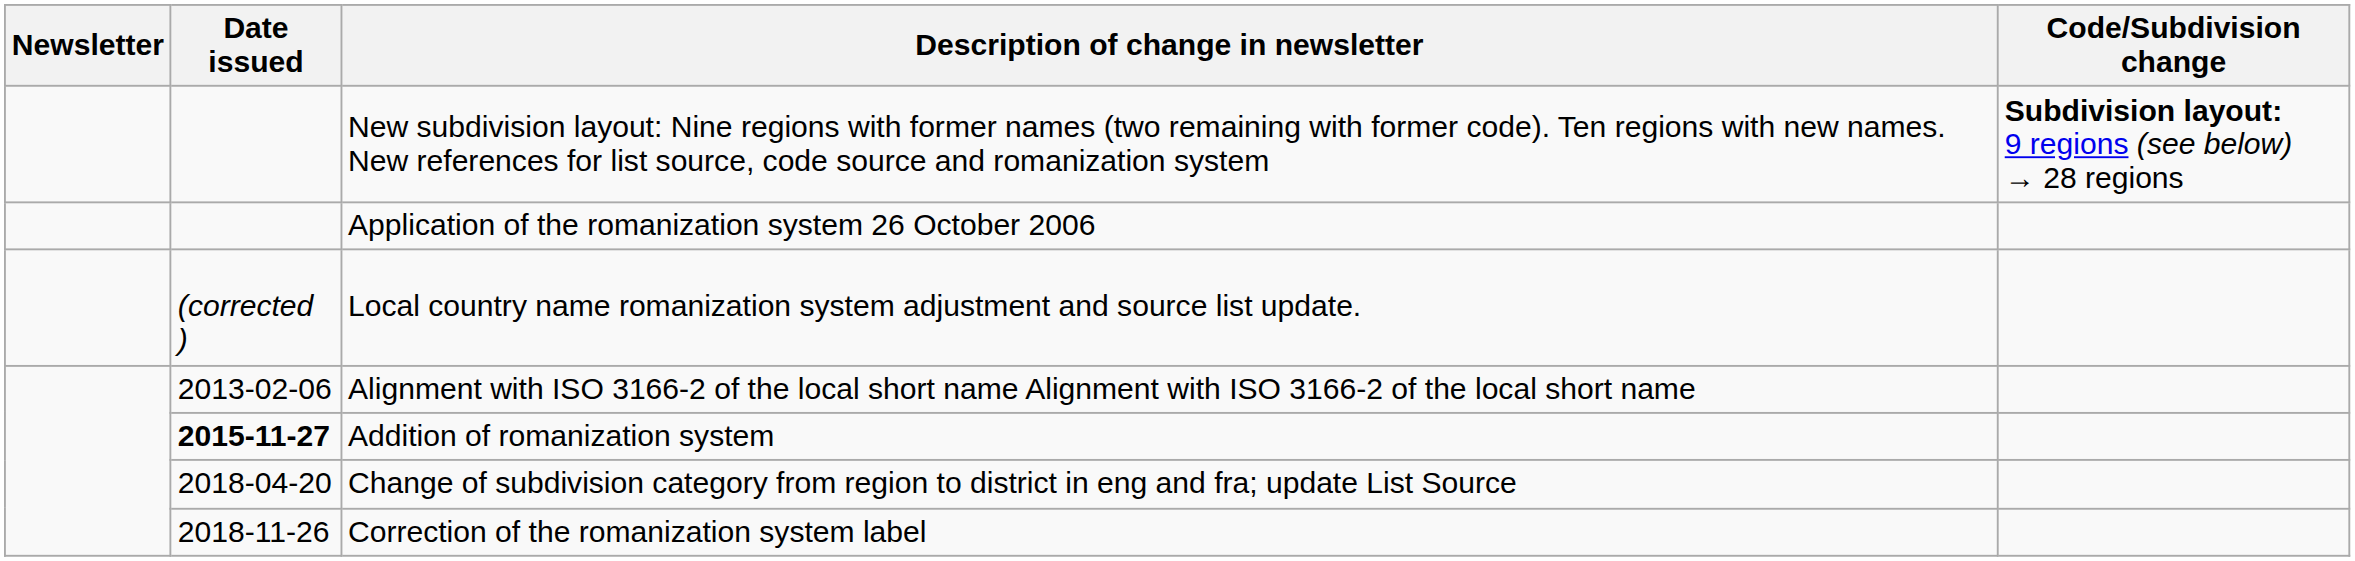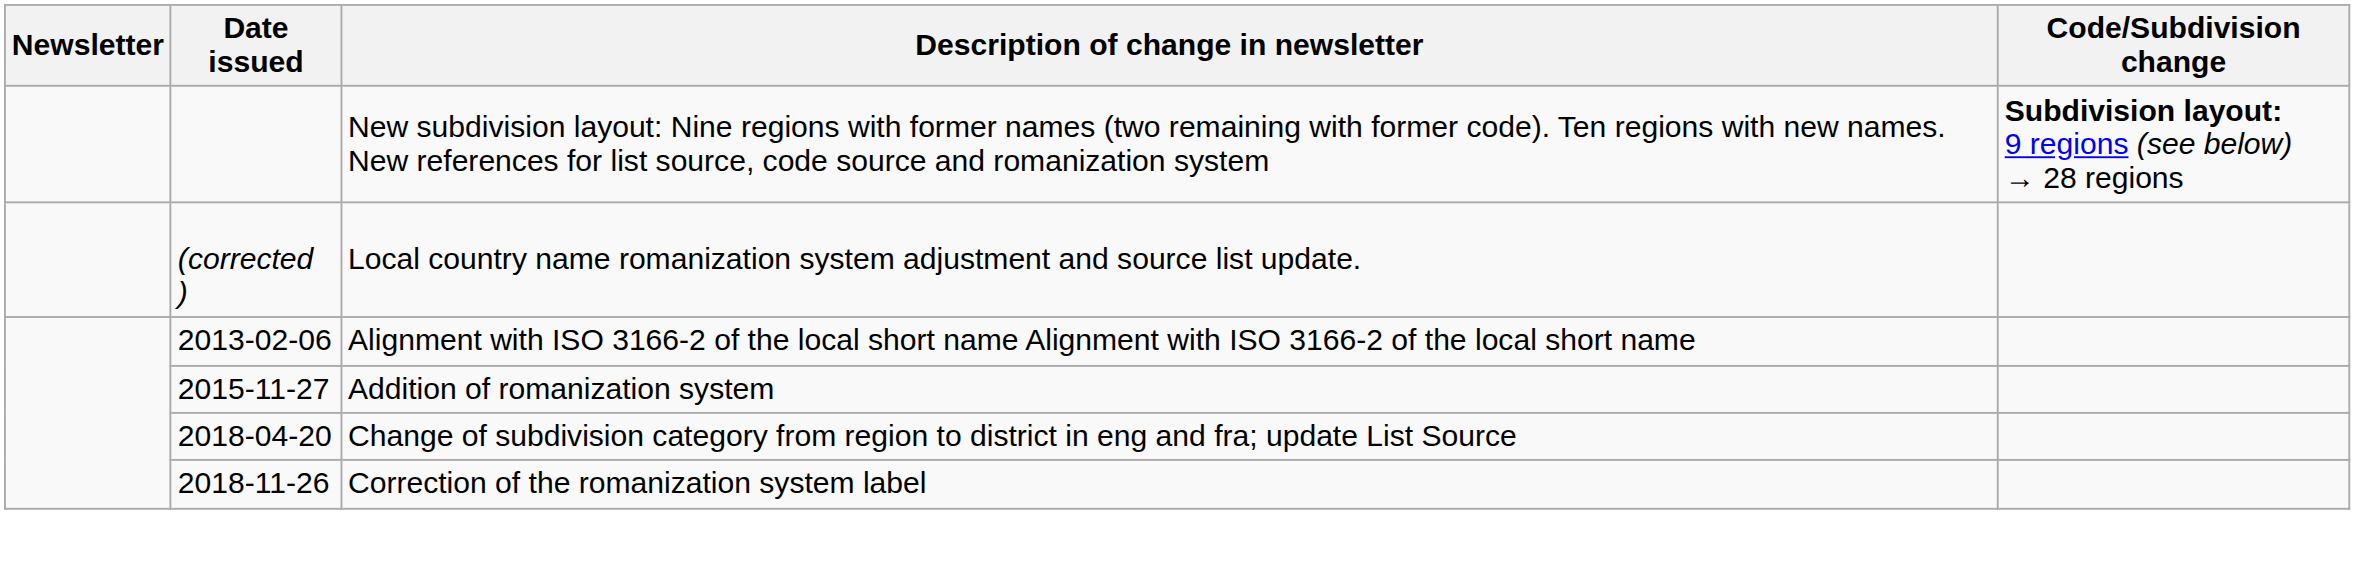- row: Application of the romanization system 26 October 2006
Addition of romanization system | Date issued: bold -> normal
